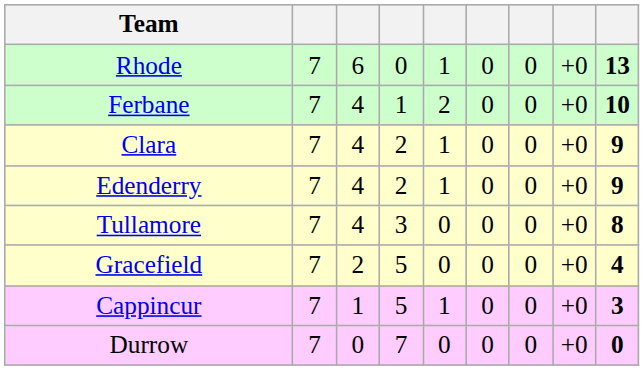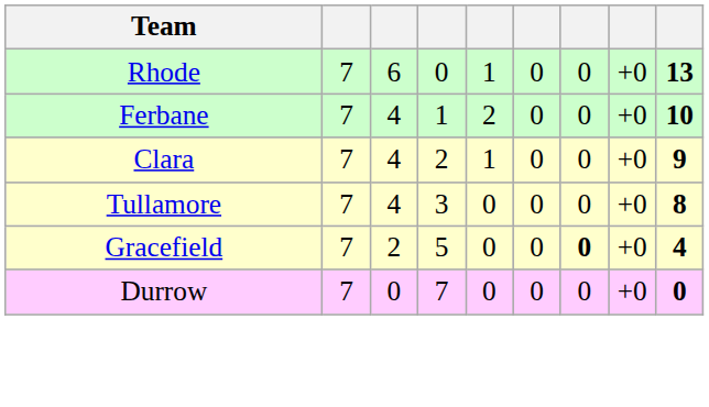- row: Edenderry | 7 | 4 | 2 | 1 | 0 | 0 | +0 | 9
Gracefield | column 7: normal -> bold
- row: Cappincur | 7 | 1 | 5 | 1 | 0 | 0 | +0 | 3
